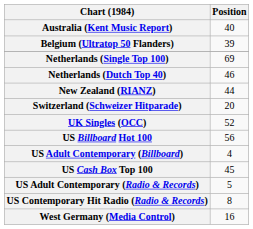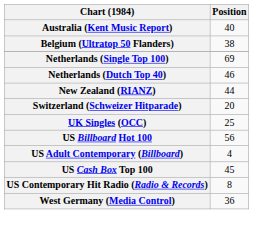Belgium (Ultratop 50 Flanders) | Position: 39 -> 38
UK Singles (OCC) | Position: 52 -> 25
- row: US Adult Contemporary (Radio & Records) | 5
West Germany (Media Control) | Position: 16 -> 36
